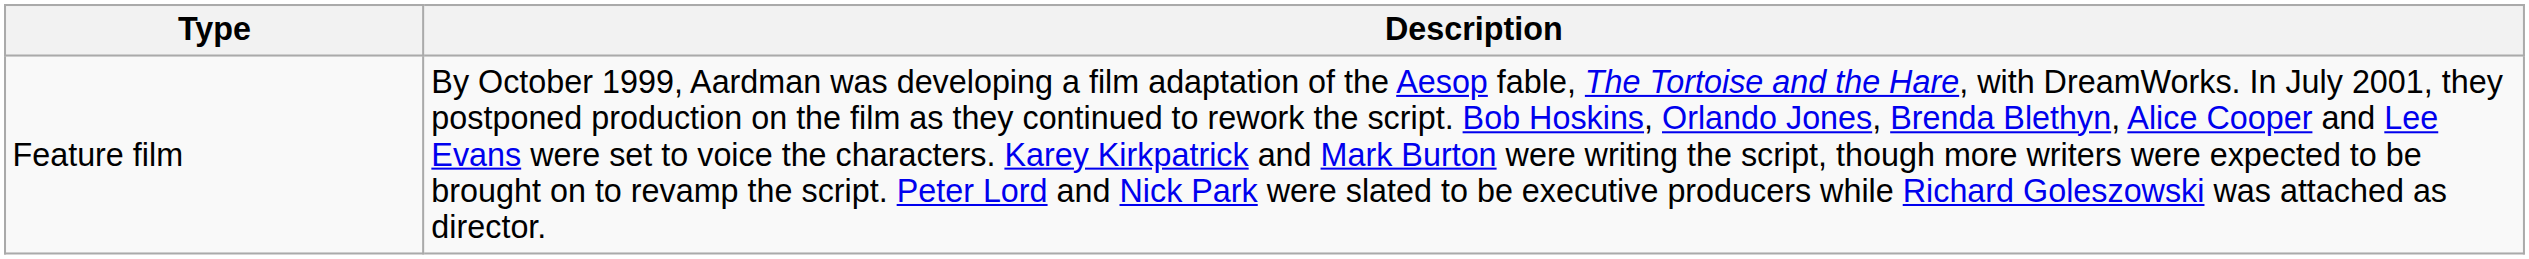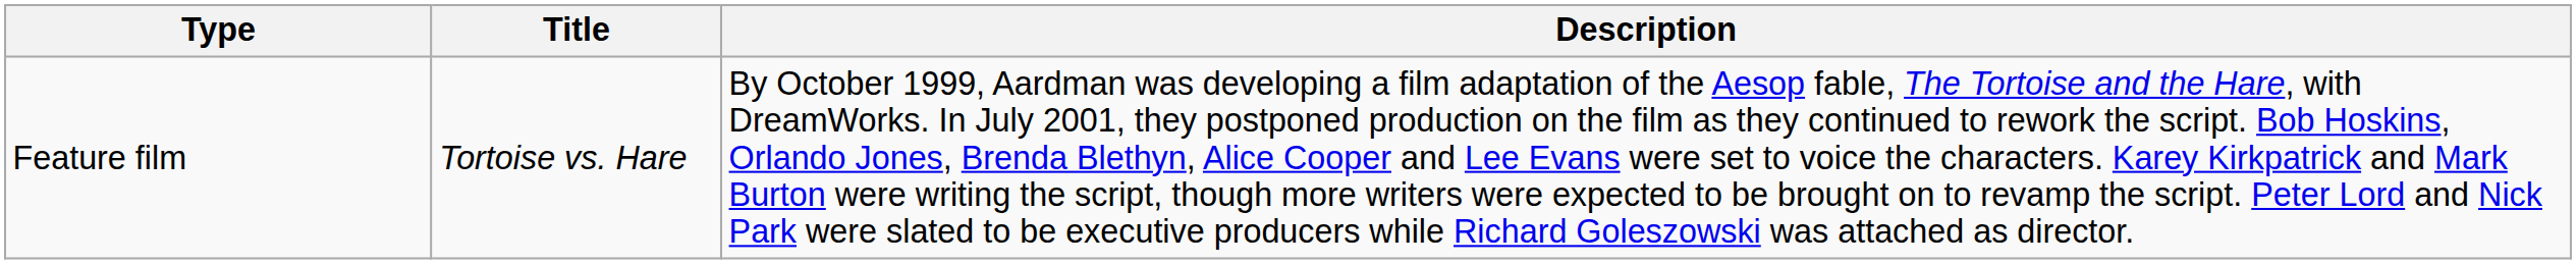+ column: Title | Tortoise vs. Hare
